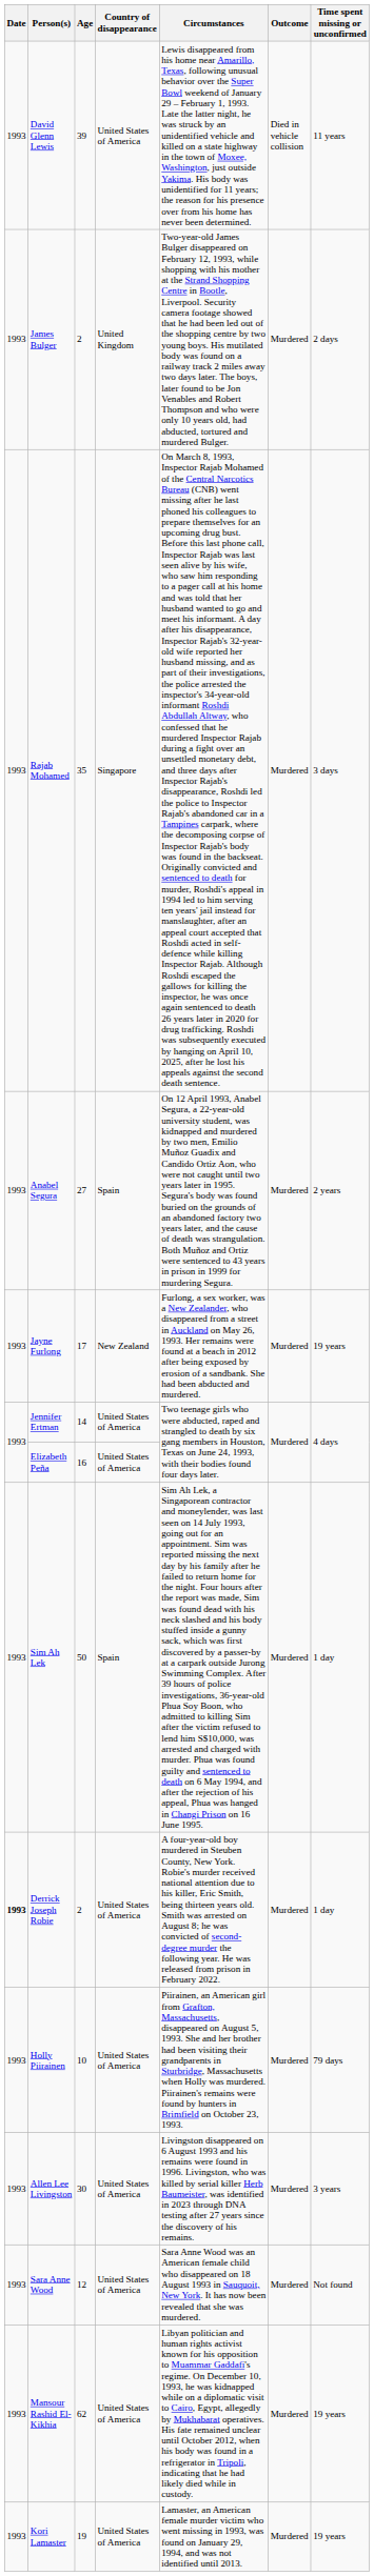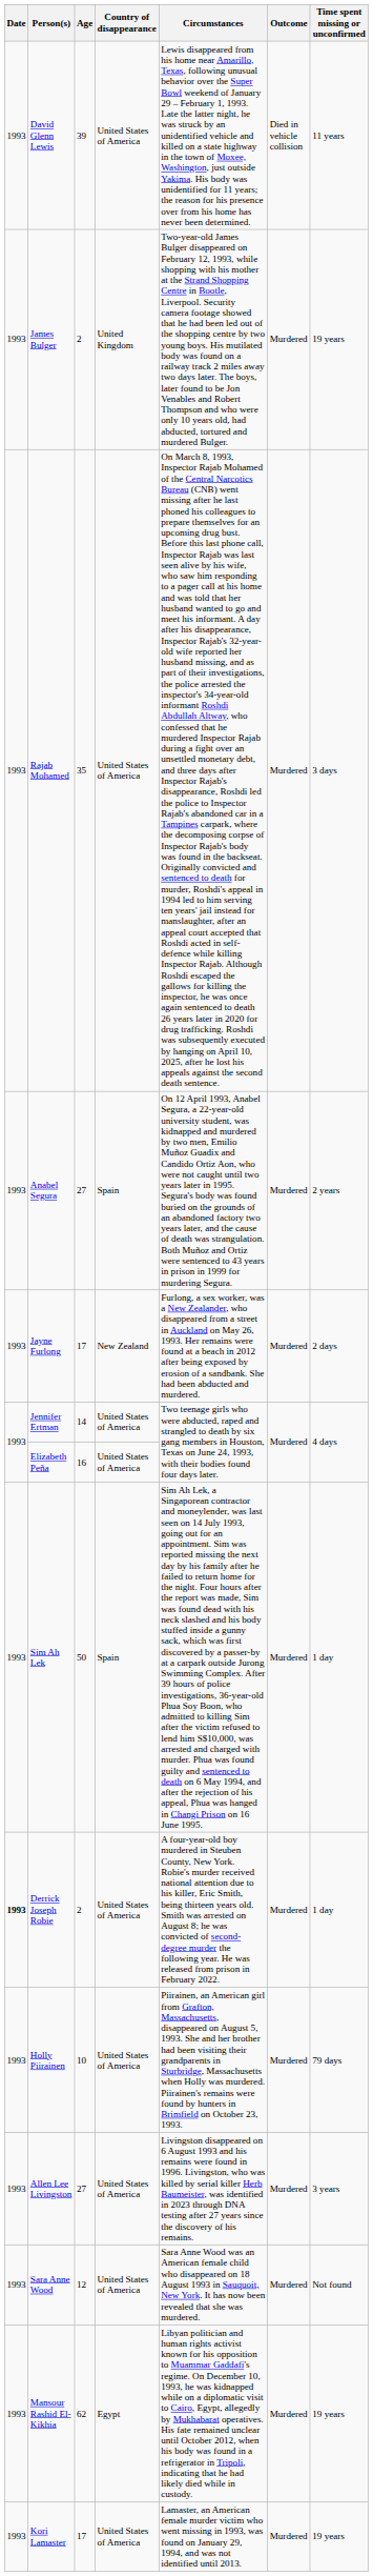James Bulger | Time spent missing or unconfirmed: 2 days -> 19 years
Rajab Mohamed | Country of disappearance: Singapore -> United States of America
Jayne Furlong | Time spent missing or unconfirmed: 19 years -> 2 days
Allen Lee Livingston | Age: 30 -> 27
Mansour Rashid El-Kikhia | Country of disappearance: United States of America -> Egypt
Kori Lamaster | Age: 19 -> 17
